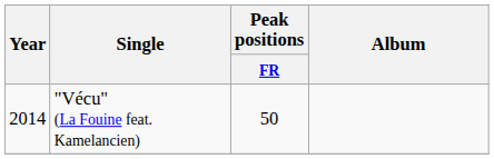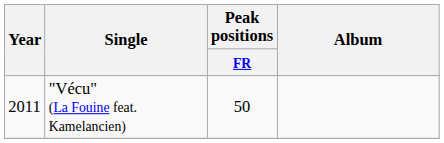"Vécu" (La Fouine feat. Kamelancien) | Year: 2014 -> 2011
